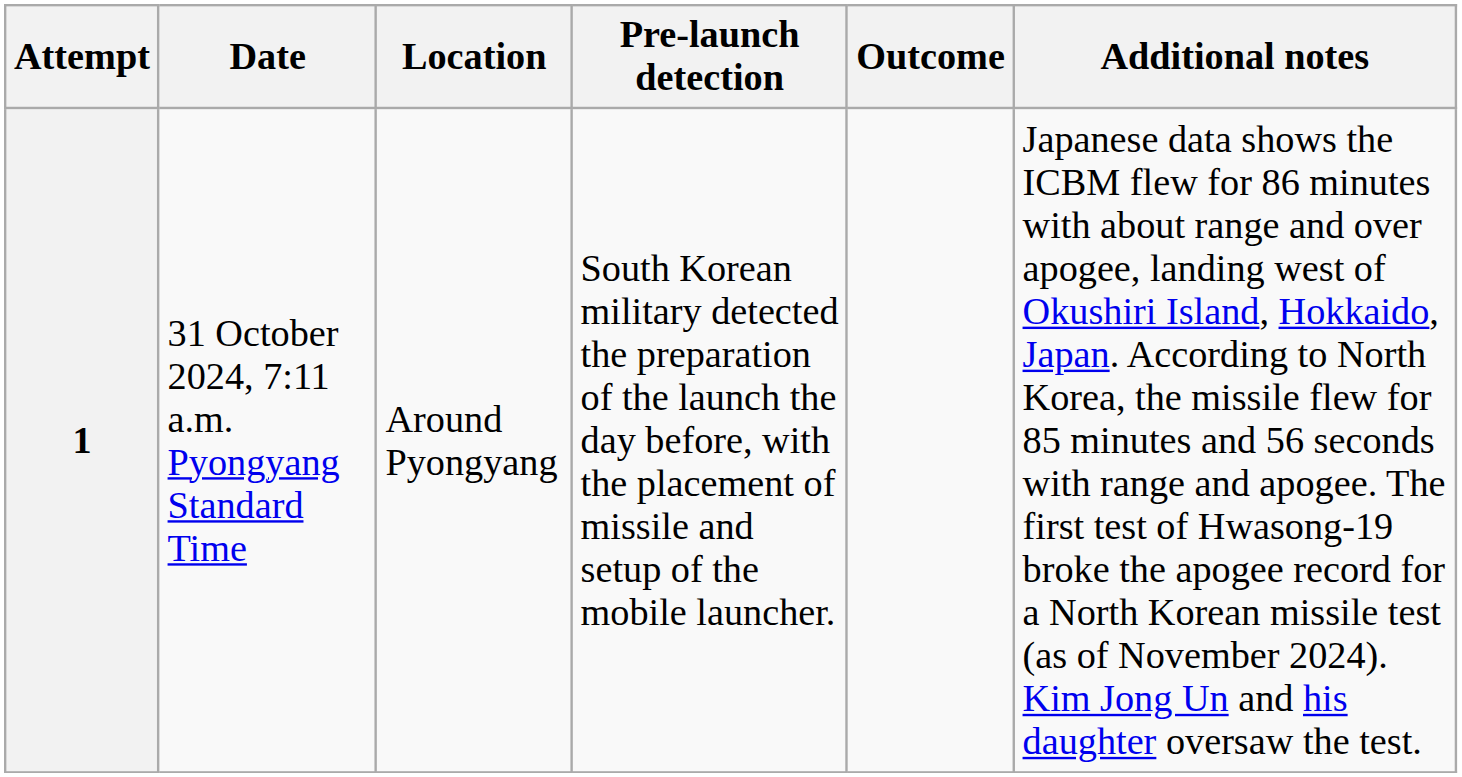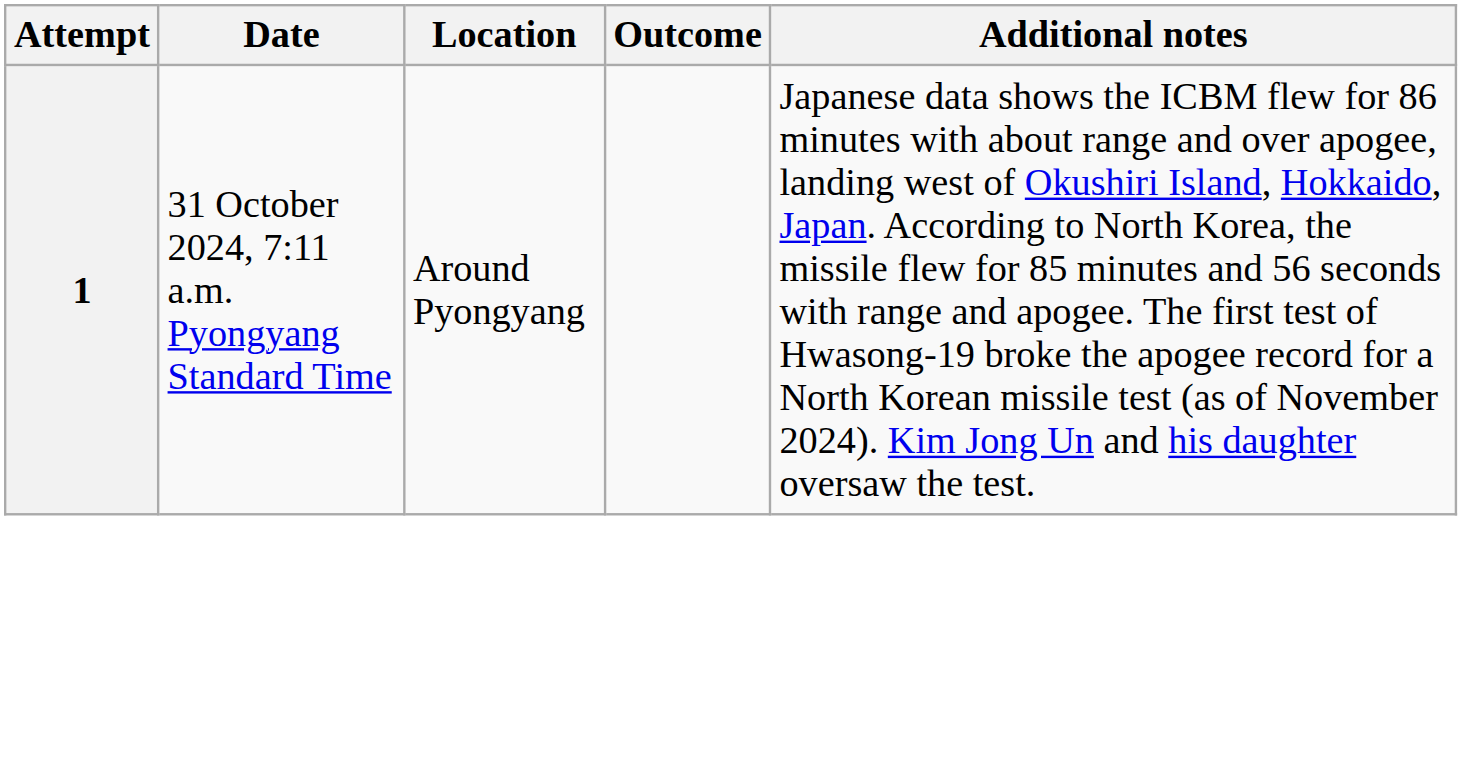- column: Pre-launch detection | South Korean military detected the preparation of the launch the day before, with the placement of missile and setup of the mobile launcher.
